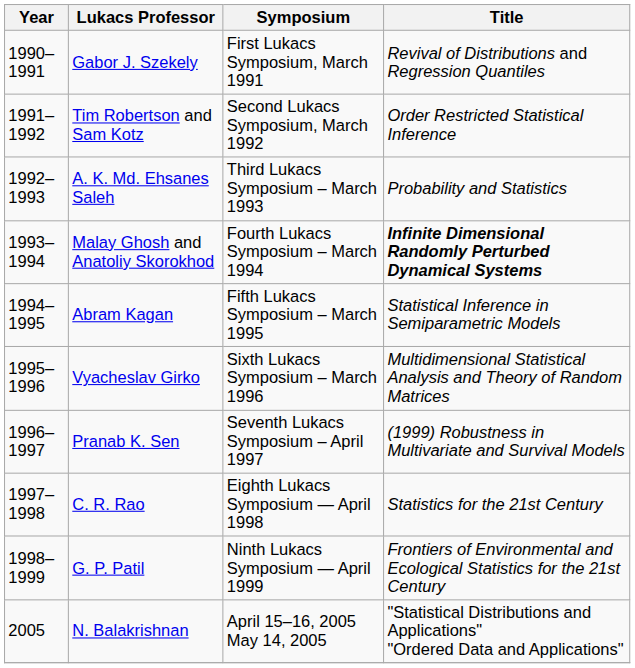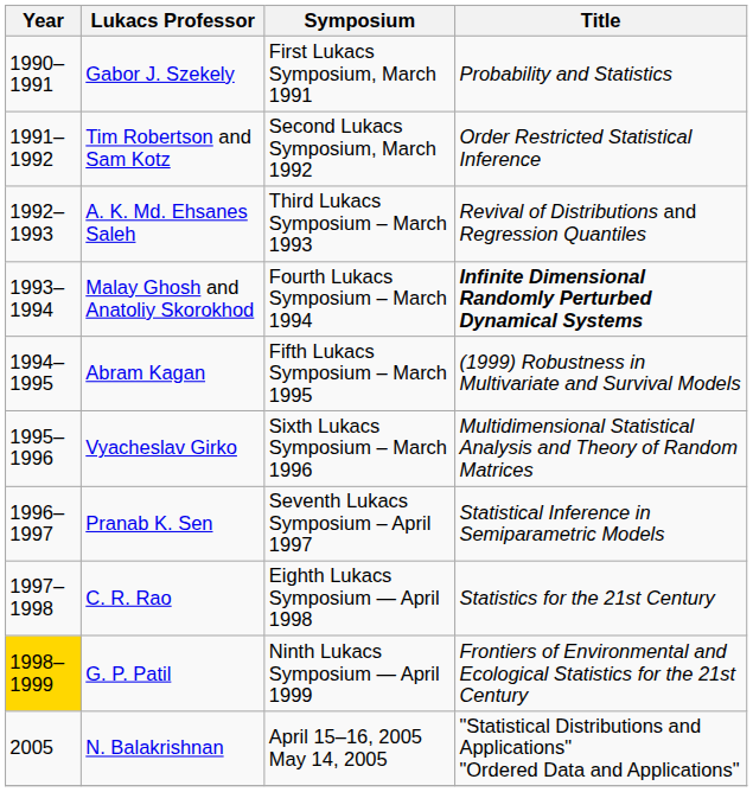Gabor J. Szekely | Title: Revival of Distributions and Regression Quantiles -> Probability and Statistics
A. K. Md. Ehsanes Saleh | Title: Probability and Statistics -> Revival of Distributions and Regression Quantiles
Abram Kagan | Title: Statistical Inference in Semiparametric Models -> (1999) Robustness in Multivariate and Survival Models
Pranab K. Sen | Title: (1999) Robustness in Multivariate and Survival Models -> Statistical Inference in Semiparametric Models
G. P. Patil | Year: no background -> gold background
